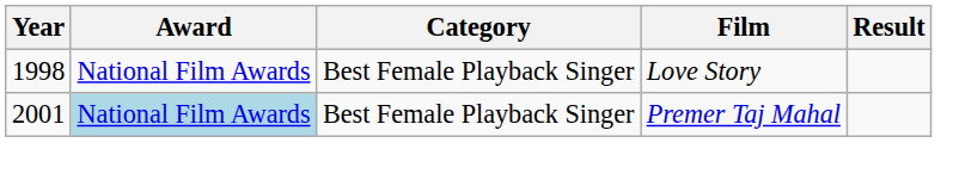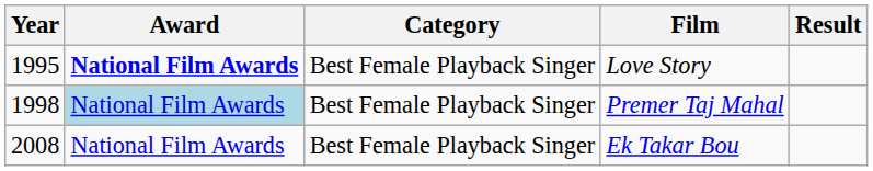Love Story | Year: 1998 -> 1995
Love Story | Award: normal -> bold
Premer Taj Mahal | Year: 2001 -> 1998
+ row: 2008 | National Film Awards | Best Female Playback Singer | Ek Takar Bou
